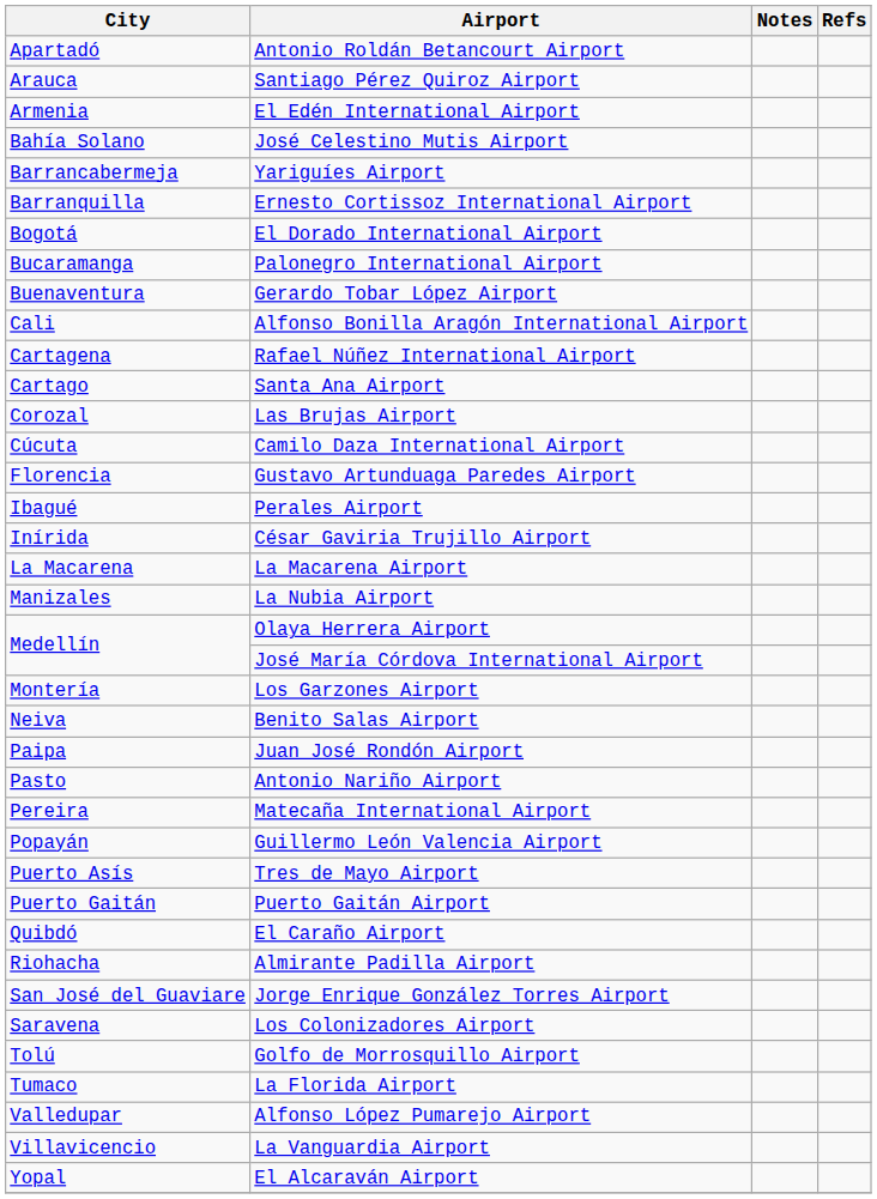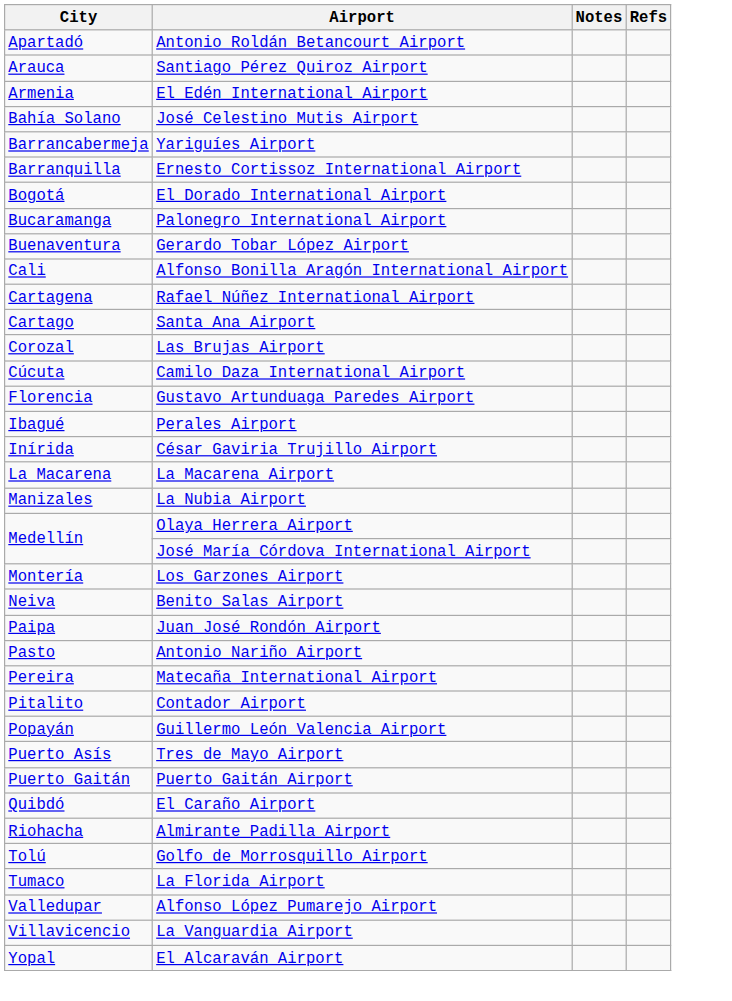+ row: Pitalito | Contador Airport
- row: San José del Guaviare | Jorge Enrique González Torres Airport
- row: Saravena | Los Colonizadores Airport
